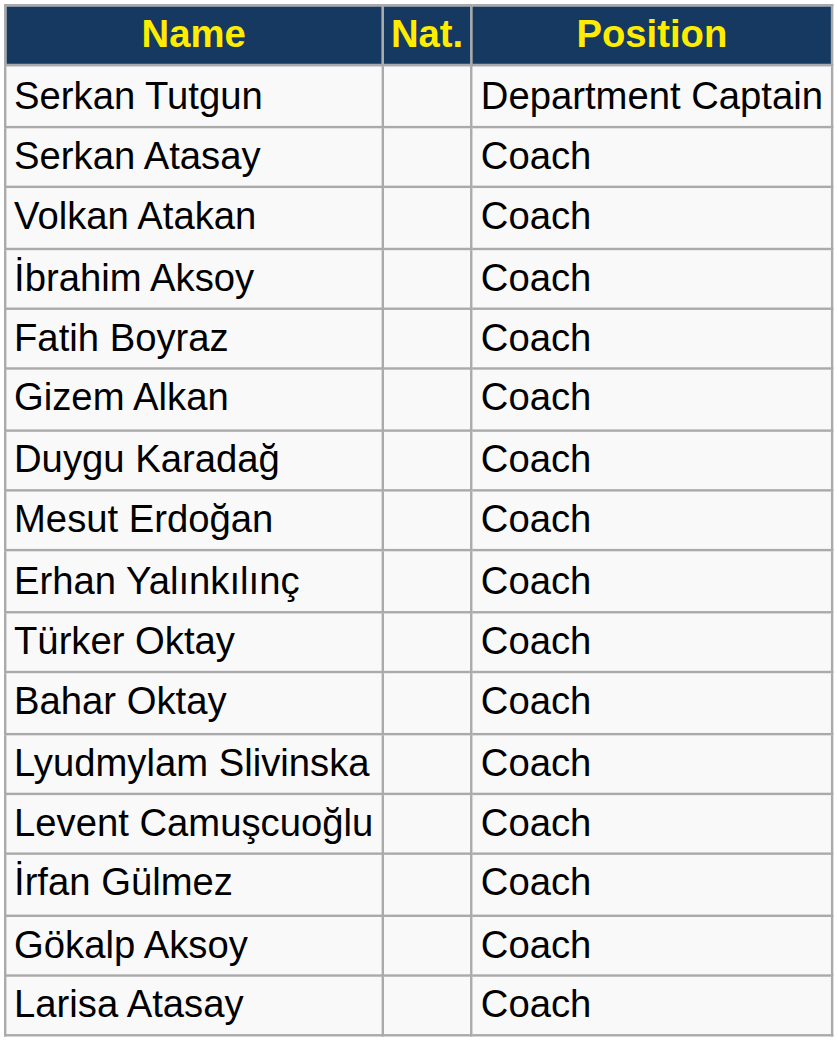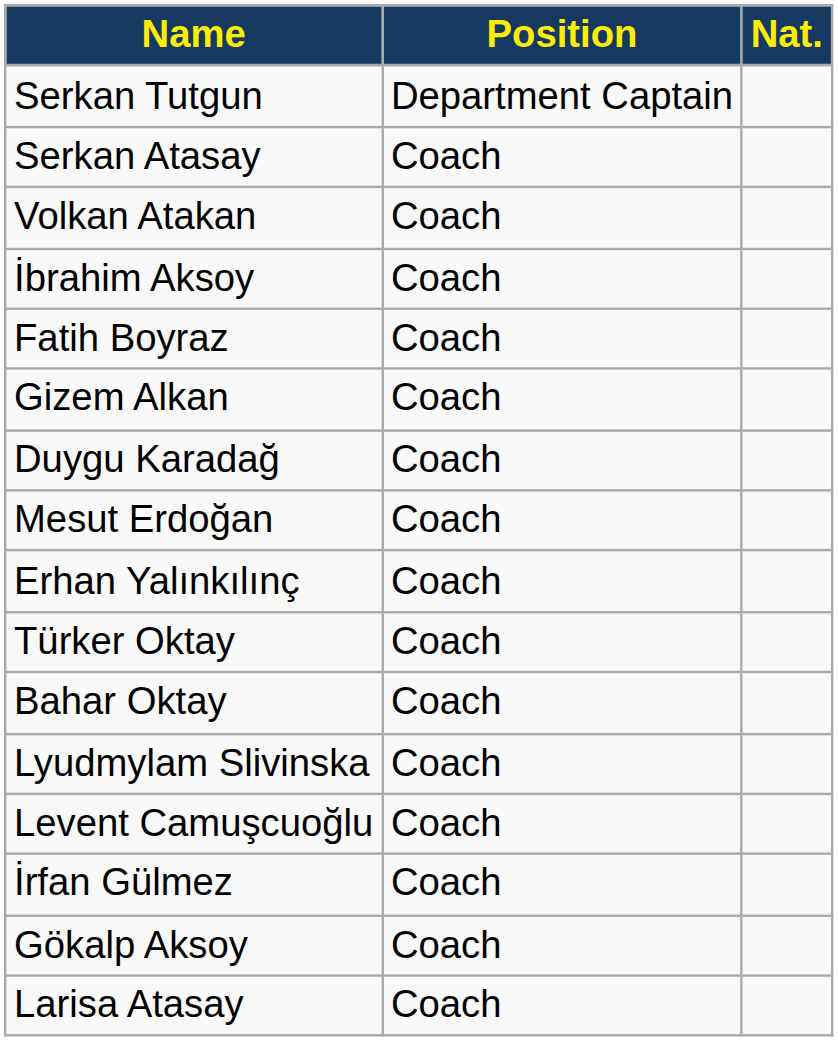columns swapped: Nat. <-> Position
